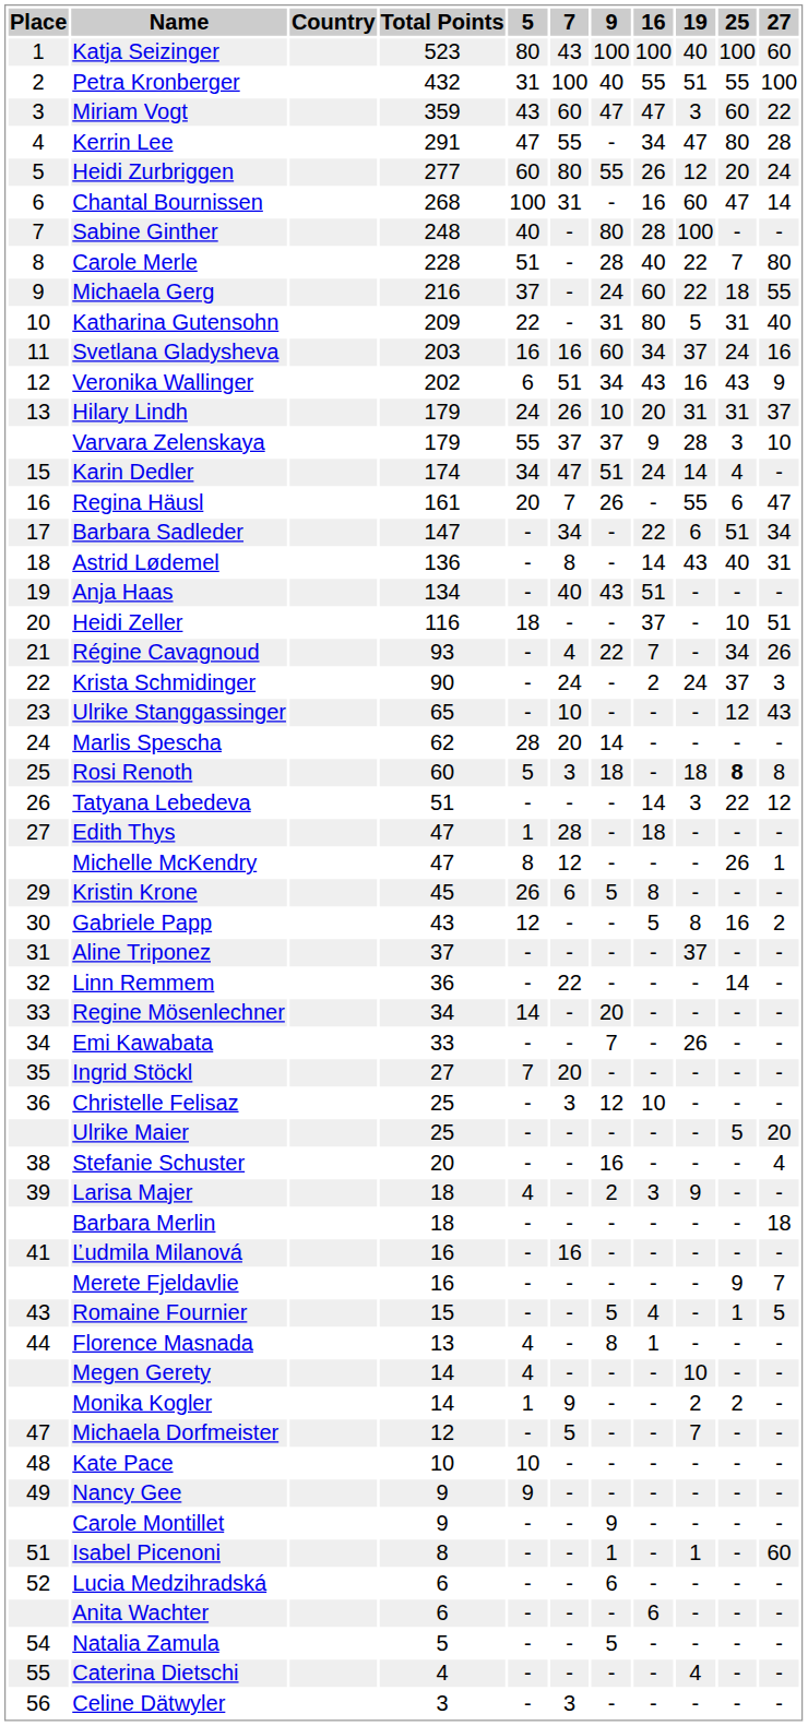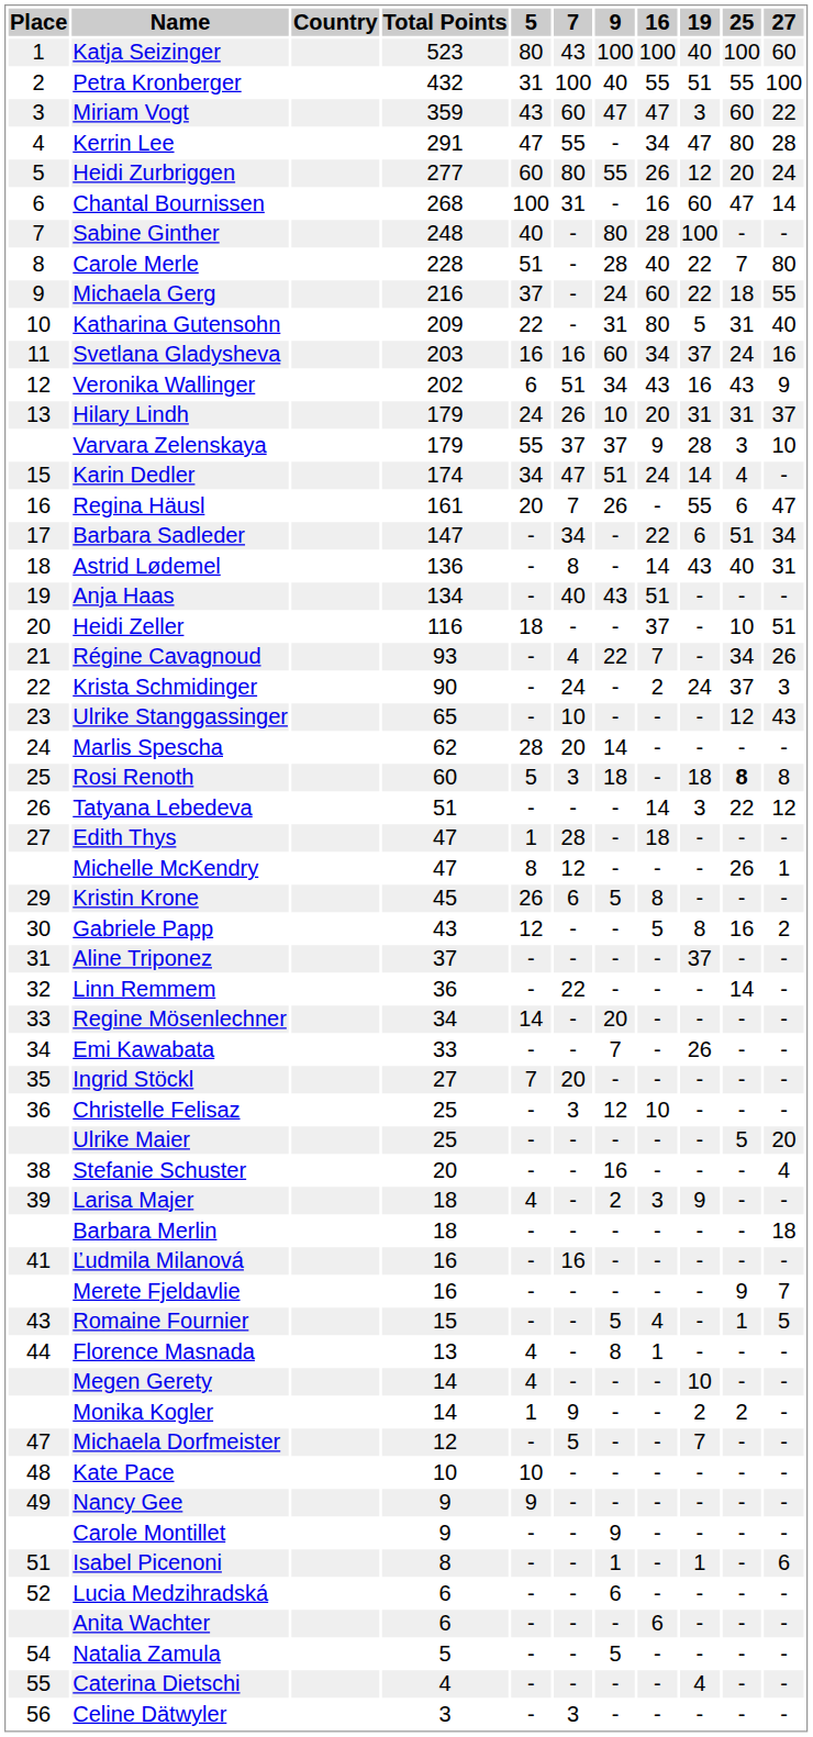Isabel Picenoni | 27: 60 -> 6
